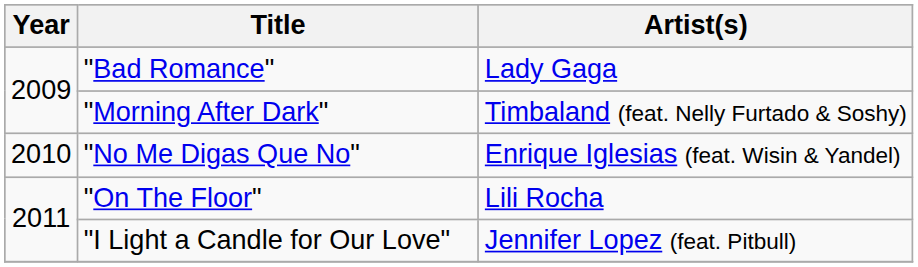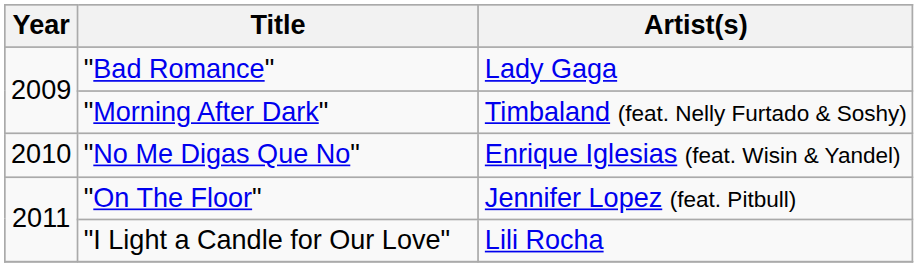"On The Floor" | Artist(s): Lili Rocha -> Jennifer Lopez (feat. Pitbull)
"I Light a Candle for Our Love" | Artist(s): Jennifer Lopez (feat. Pitbull) -> Lili Rocha
